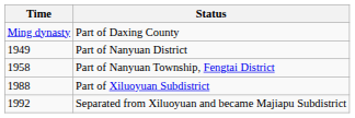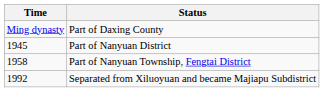Part of Nanyuan District | Time: 1949 -> 1945
- row: 1988 | Part of Xiluoyuan Subdistrict
